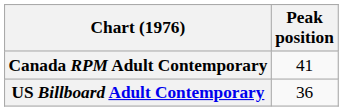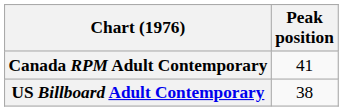US Billboard Adult Contemporary | Peak position: 36 -> 38
